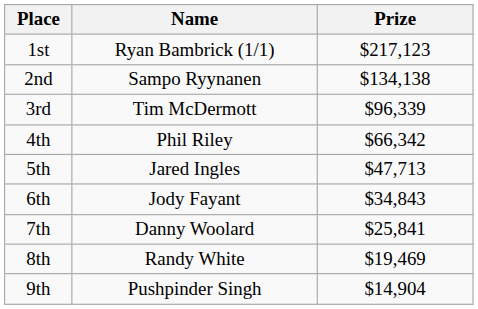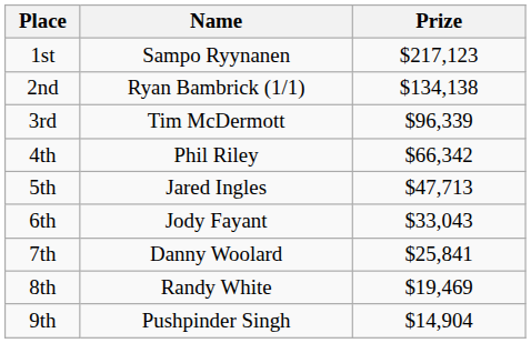1st | Name: Ryan Bambrick (1/1) -> Sampo Ryynanen
2nd | Name: Sampo Ryynanen -> Ryan Bambrick (1/1)
6th | Prize: $34,843 -> $33,043
